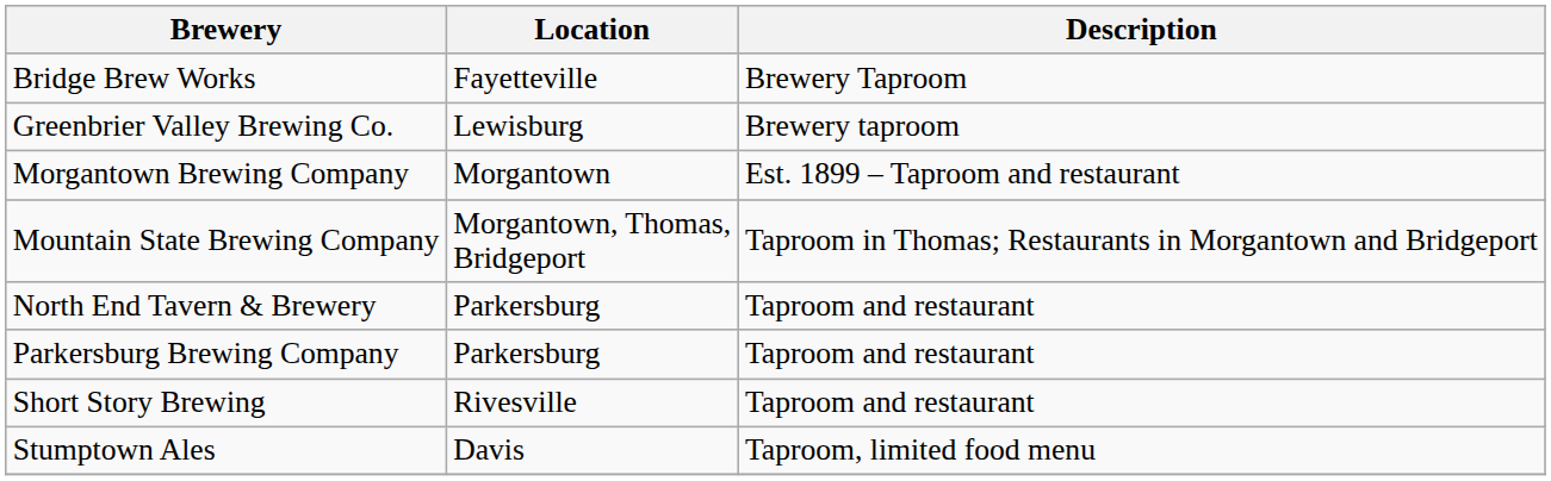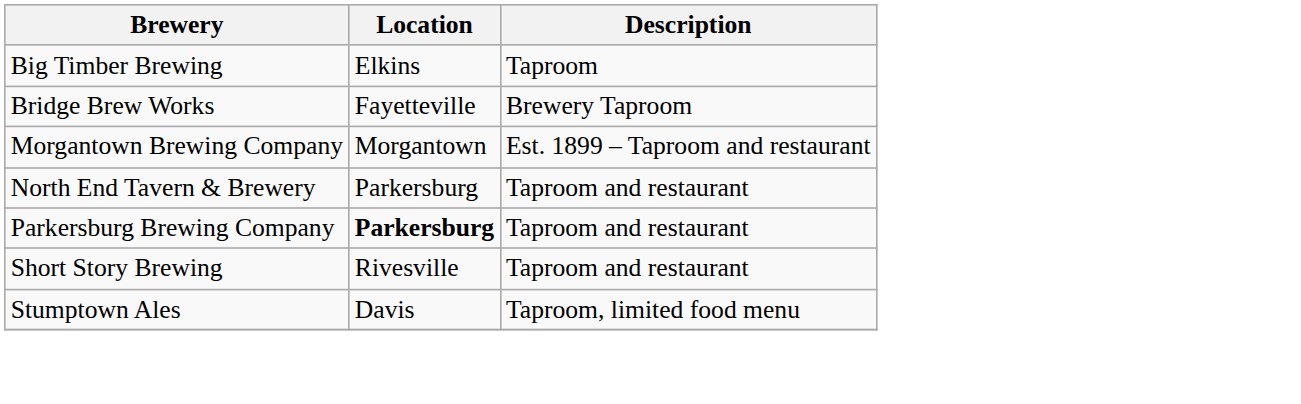+ row: Big Timber Brewing | Elkins | Taproom
- row: Greenbrier Valley Brewing Co. | Lewisburg | Brewery taproom
- row: Mountain State Brewing Company | Morgantown, Thomas, Bridgeport | Taproom in Thomas; Restaurants in Morgantown and Bridgeport
Parkersburg Brewing Company | Location: normal -> bold
